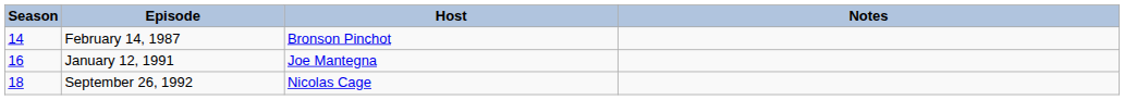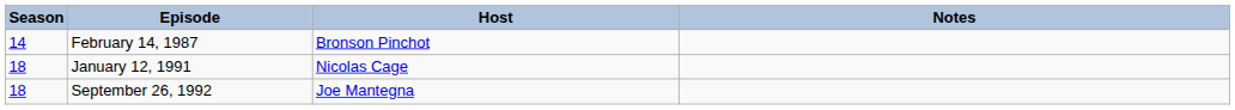January 12, 1991 | Season: 16 -> 18
January 12, 1991 | Host: Joe Mantegna -> Nicolas Cage
September 26, 1992 | Host: Nicolas Cage -> Joe Mantegna
